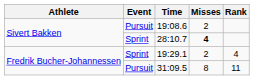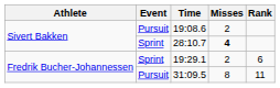19:29.1 | Rank: 4 -> 6
